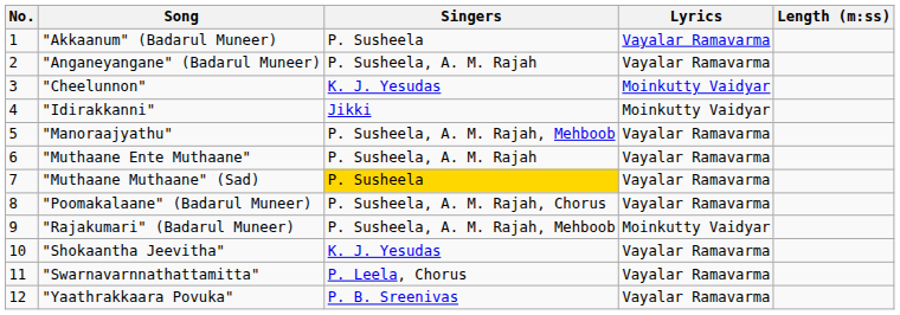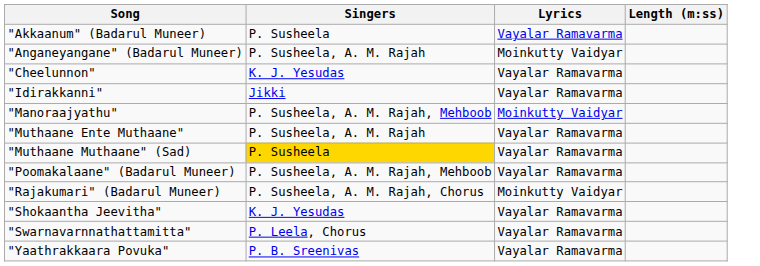- column: No. | 1 | 2 | 3 | 4 | 5 | 6 | 7 | 8 | 9 | 10 | 11 | 12
"Anganeyangane" (Badarul Muneer) | Lyrics: Vayalar Ramavarma -> Moinkutty Vaidyar
"Cheelunnon" | Lyrics: Moinkutty Vaidyar -> Vayalar Ramavarma
"Idirakkanni" | Lyrics: Moinkutty Vaidyar -> Vayalar Ramavarma
"Manoraajyathu" | Lyrics: Vayalar Ramavarma -> Moinkutty Vaidyar
"Poomakalaane" (Badarul Muneer) | Singers: P. Susheela, A. M. Rajah, Chorus -> P. Susheela, A. M. Rajah, Mehboob
"Rajakumari" (Badarul Muneer) | Singers: P. Susheela, A. M. Rajah, Mehboob -> P. Susheela, A. M. Rajah, Chorus
